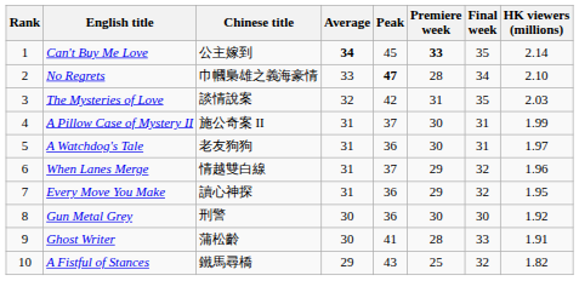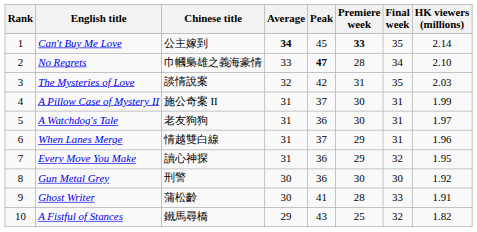When Lanes Merge | Final week: 32 -> 31
